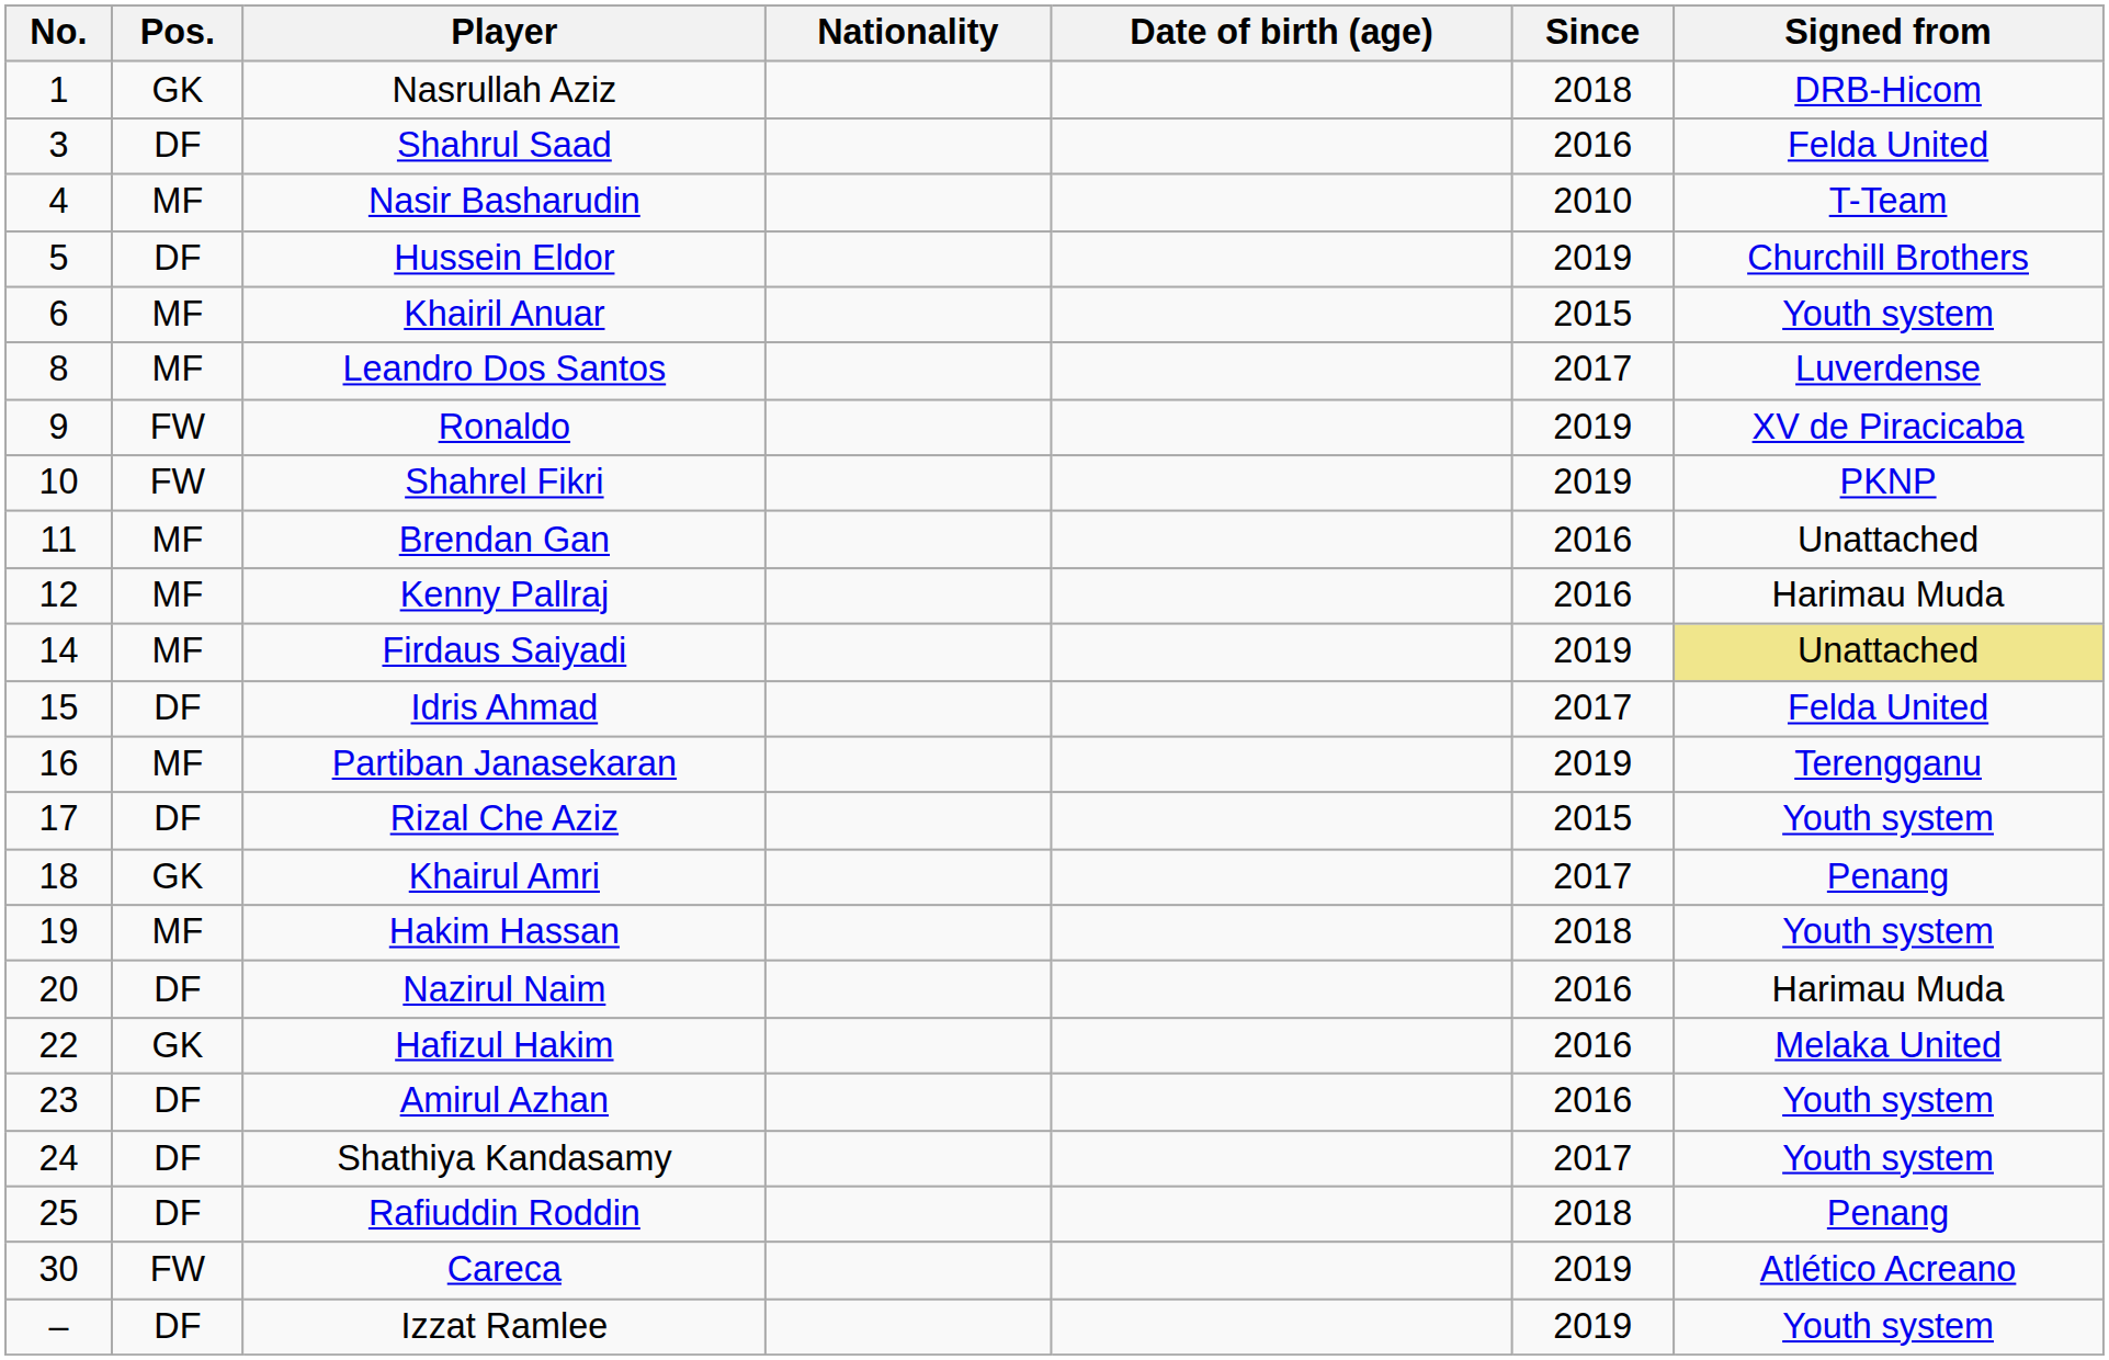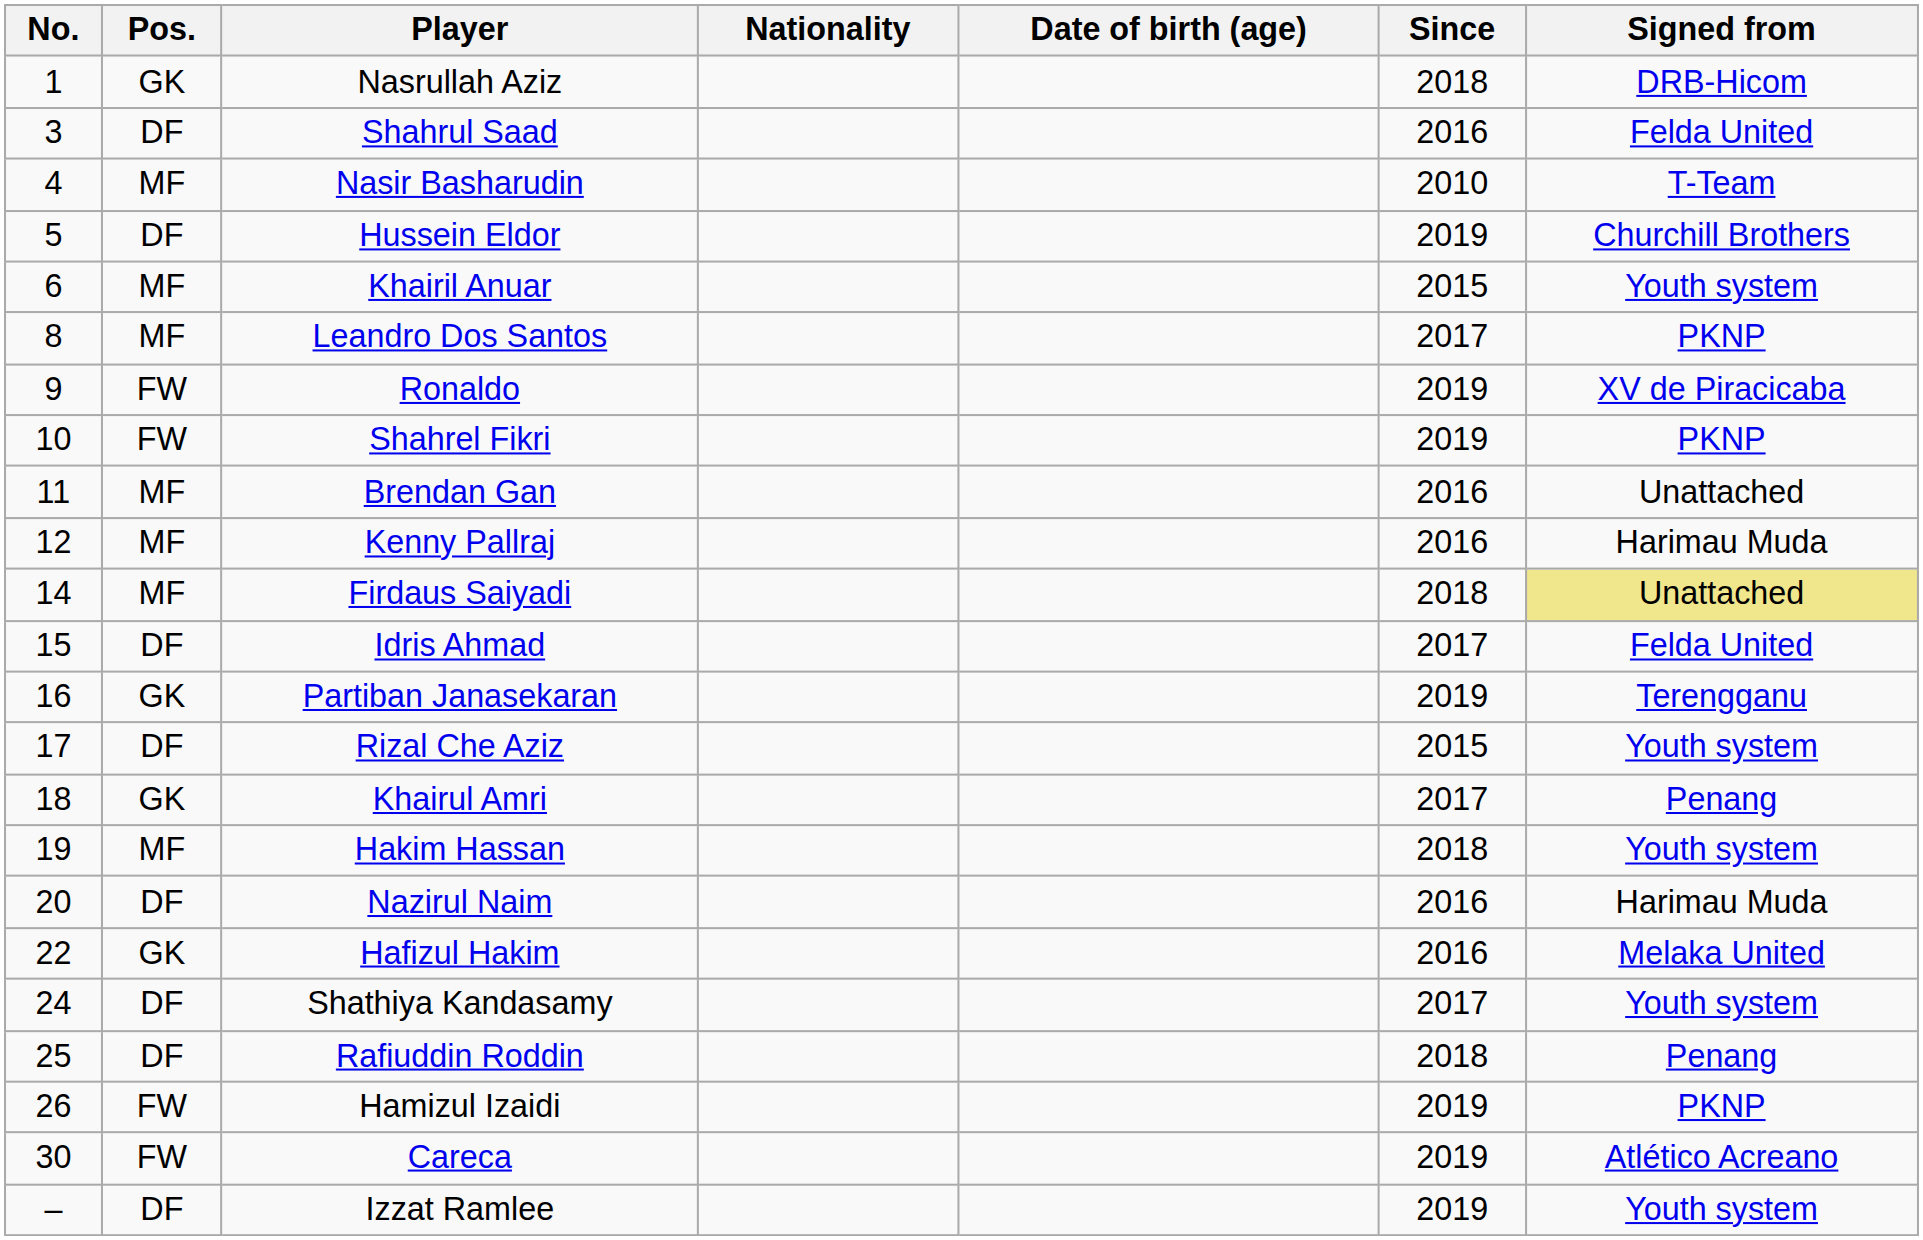Leandro Dos Santos | Signed from: Luverdense -> PKNP
Firdaus Saiyadi | Since: 2019 -> 2018
Partiban Janasekaran | Pos.: MF -> GK
- row: 23 | DF | Amirul Azhan | 2016 | Youth system
+ row: 26 | FW | Hamizul Izaidi | 2019 | PKNP
